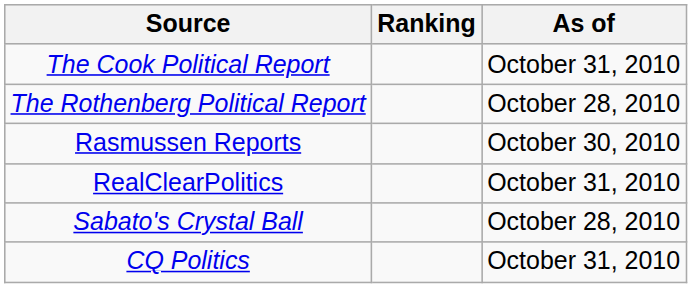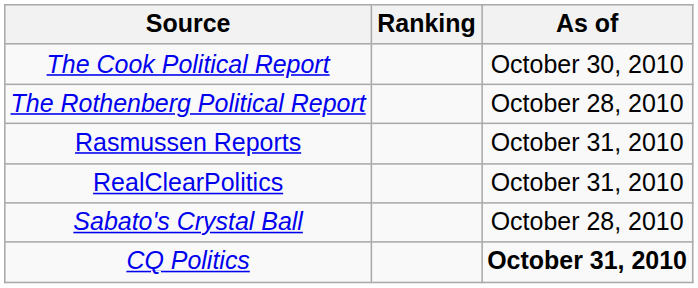The Cook Political Report | As of: October 31, 2010 -> October 30, 2010
Rasmussen Reports | As of: October 30, 2010 -> October 31, 2010
CQ Politics | As of: normal -> bold
